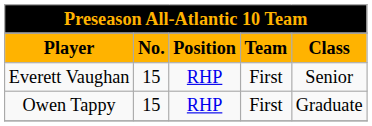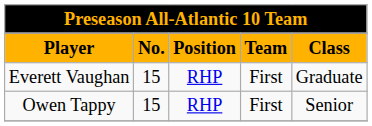Everett Vaughan | column 5: Senior -> Graduate
Owen Tappy | column 5: Graduate -> Senior
